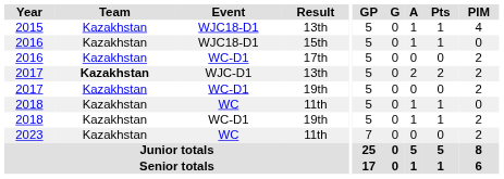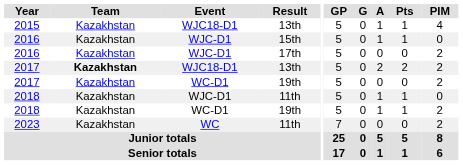2016 / 15th | Event: WJC18-D1 -> WJC-D1
2016 / 17th | Event: WC-D1 -> WJC-D1
2017 / 13th | Event: WJC-D1 -> WJC18-D1
2018 / 11th | Event: WC -> WJC-D1
